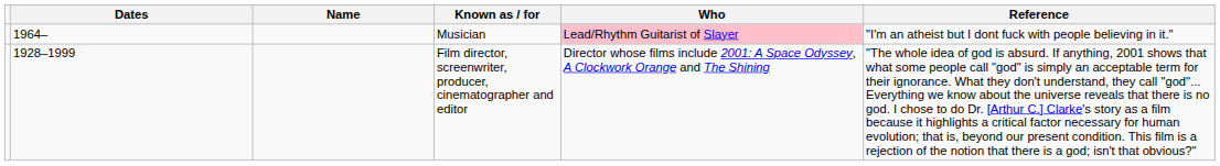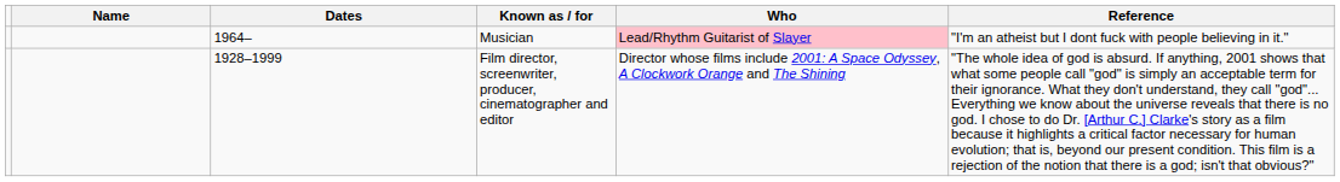columns swapped: Name <-> Dates
